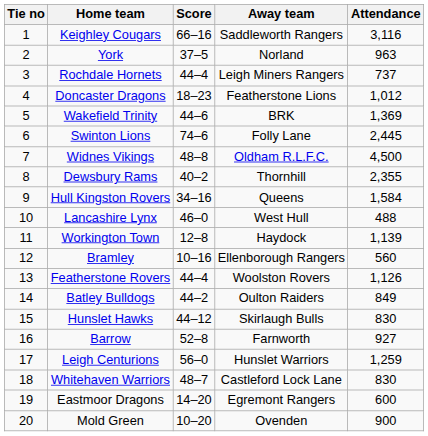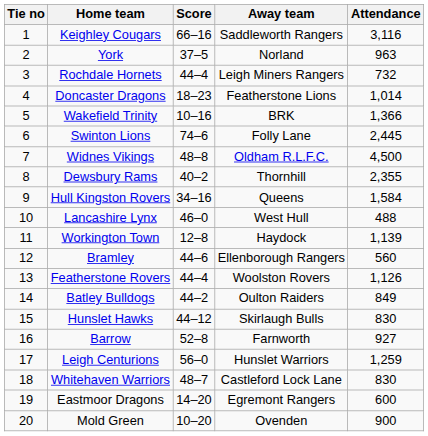Rochdale Hornets | Attendance: 737 -> 732
Doncaster Dragons | Attendance: 1,012 -> 1,014
Wakefield Trinity | Score: 44–6 -> 10–16
Wakefield Trinity | Attendance: 1,369 -> 1,366
Bramley | Score: 10–16 -> 44–6
